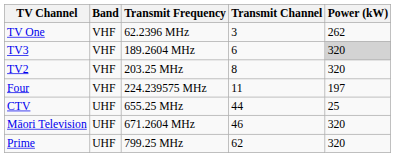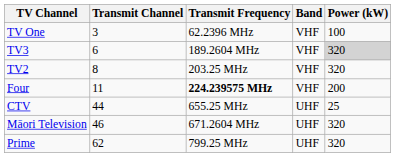columns swapped: Transmit Channel <-> Band
TV One | Power (kW): 262 -> 100
Four | Transmit Frequency: normal -> bold
Four | Power (kW): 197 -> 200
